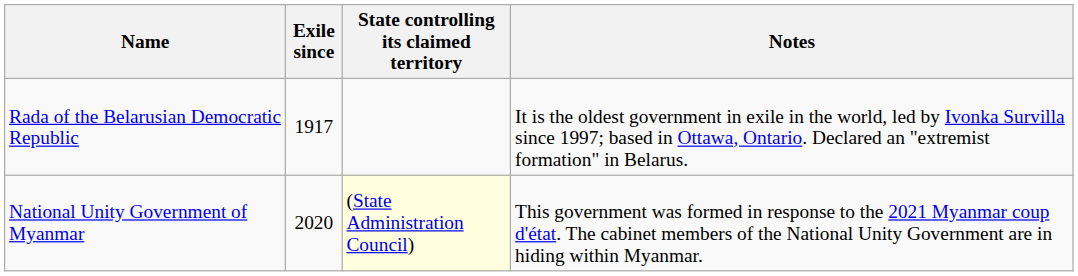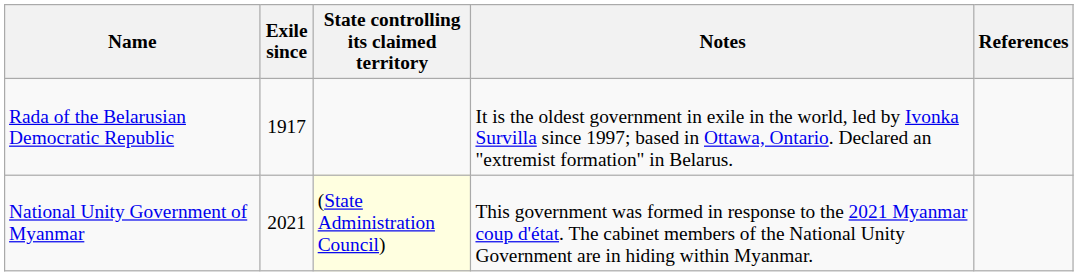+ column: References
National Unity Government of Myanmar | Exile since: 2020 -> 2021
